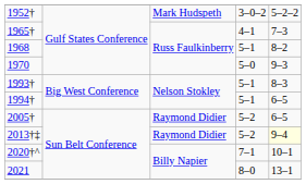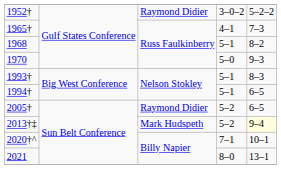1952† | column 3: Mark Hudspeth -> Raymond Didier
2013†‡ | column 3: Raymond Didier -> Mark Hudspeth
